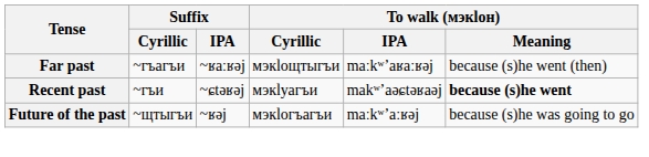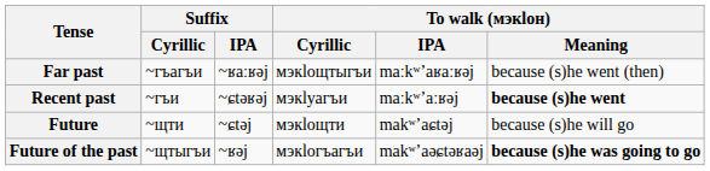Recent past | To walk (мэкӏон) / IPA: makʷʼaəɕtəʁaəj -> maːkʷʼaːʁəj
+ row: Future | ~щти | ~ɕtəj | мэкӏощти | makʷʼaɕtəj | because (s)he will go
Future of the past | To walk (мэкӏон) / IPA: maːkʷʼaːʁəj -> makʷʼaəɕtəʁaəj
Future of the past | To walk (мэкӏон) / Meaning: normal -> bold
